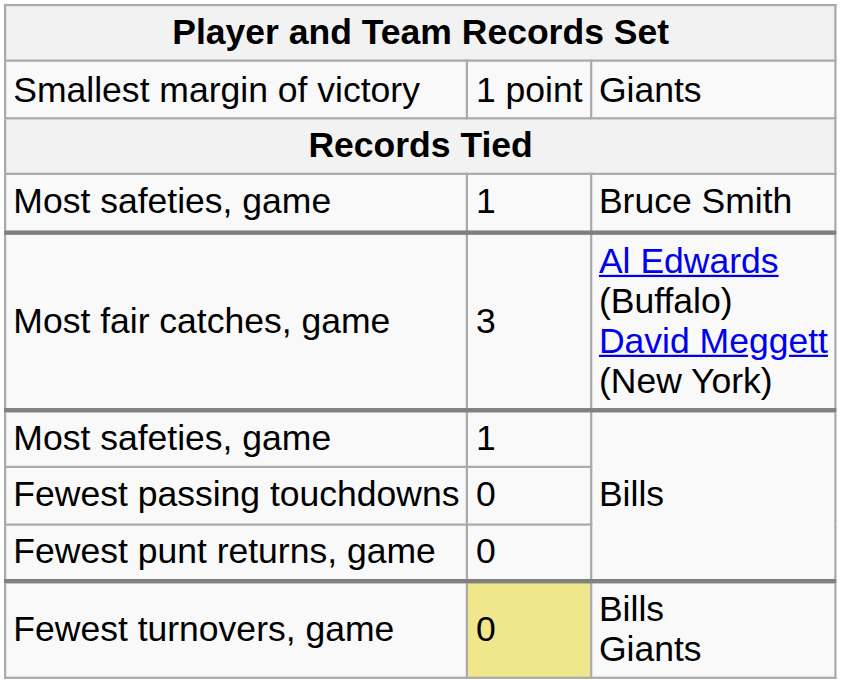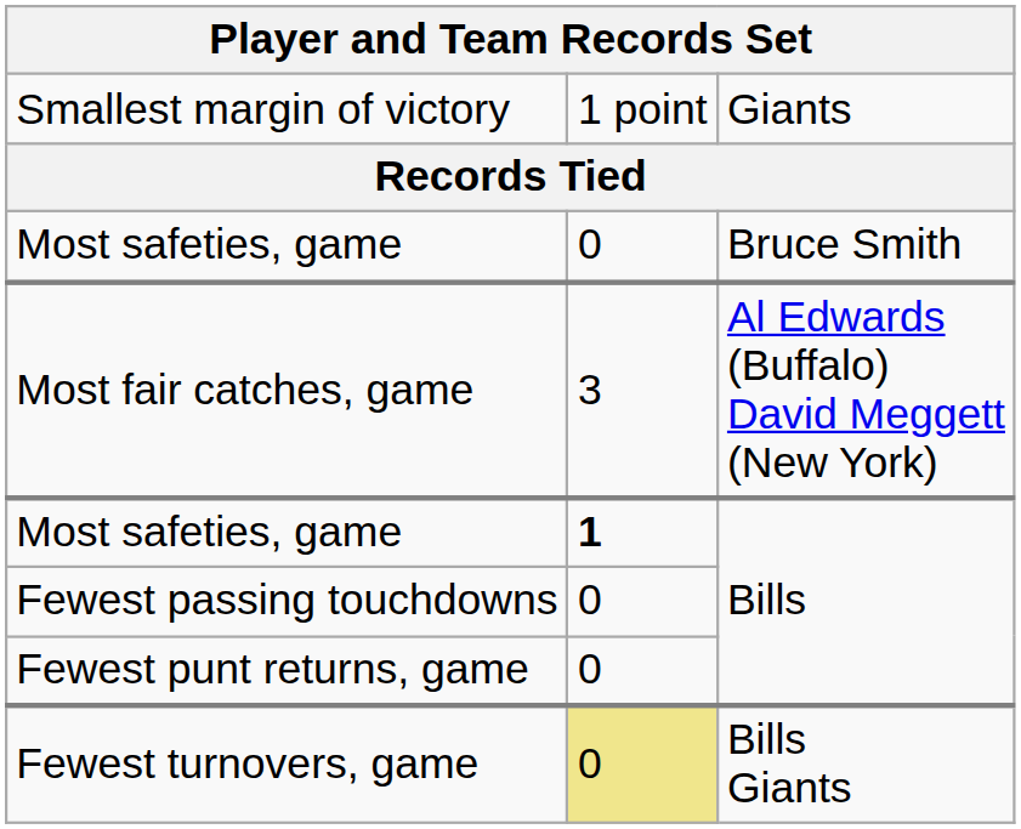Most safeties, game / Bruce Smith | column 2: 1 -> 0
Most safeties, game / Bills | column 2: normal -> bold
